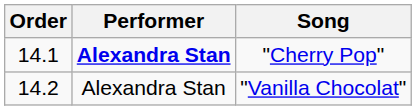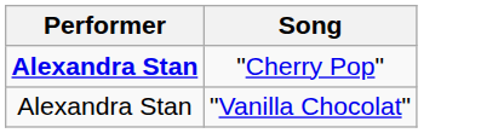- column: Order | 14.1 | 14.2
